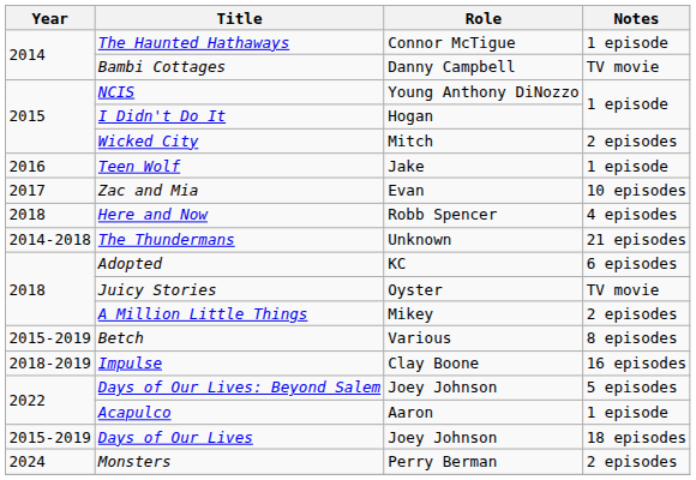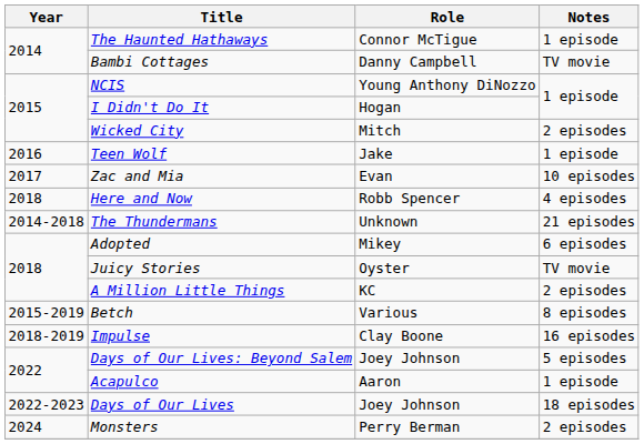Adopted | Role: KC -> Mikey
A Million Little Things | Role: Mikey -> KC
Days of Our Lives | Year: 2015-2019 -> 2022-2023
